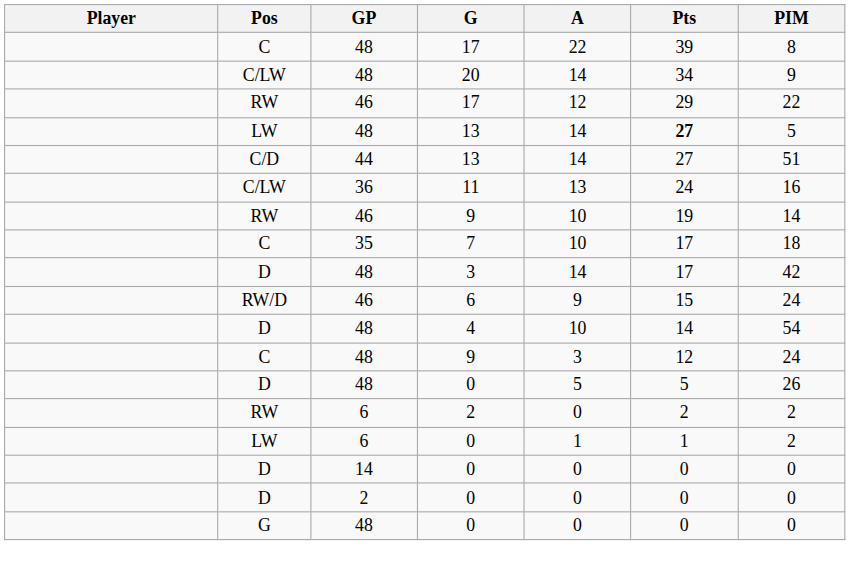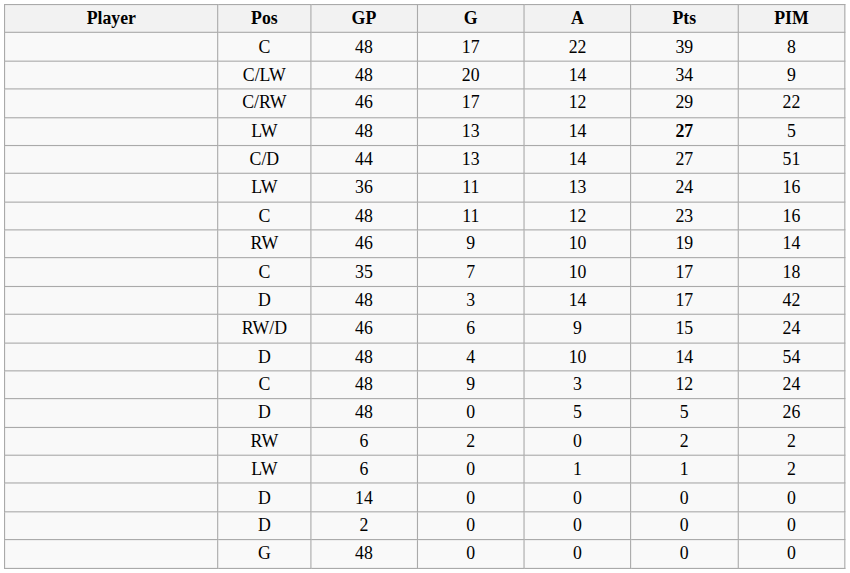46 / 17 | Pos: RW -> C/RW
36 / 11 | Pos: C/LW -> LW
+ row: C | 48 | 11 | 12 | 23 | 16
